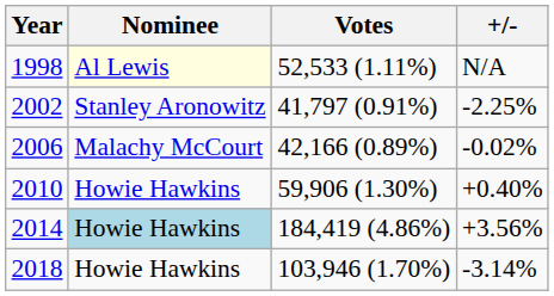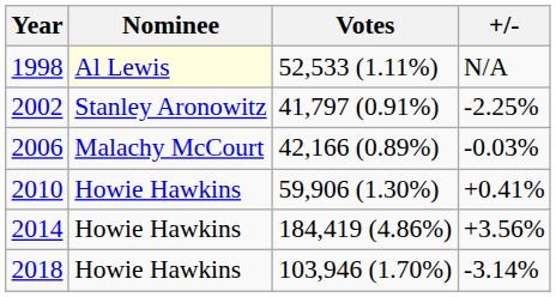2006 | +/-: -0.02% -> -0.03%
2010 | +/-: +0.40% -> +0.41%
2014 | Nominee: lightblue background -> no background
